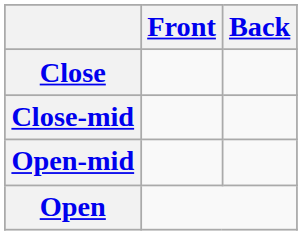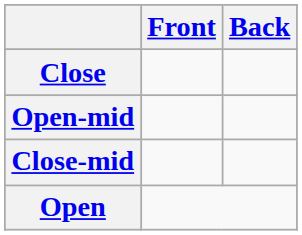rows swapped: Close-mid <-> Open-mid
